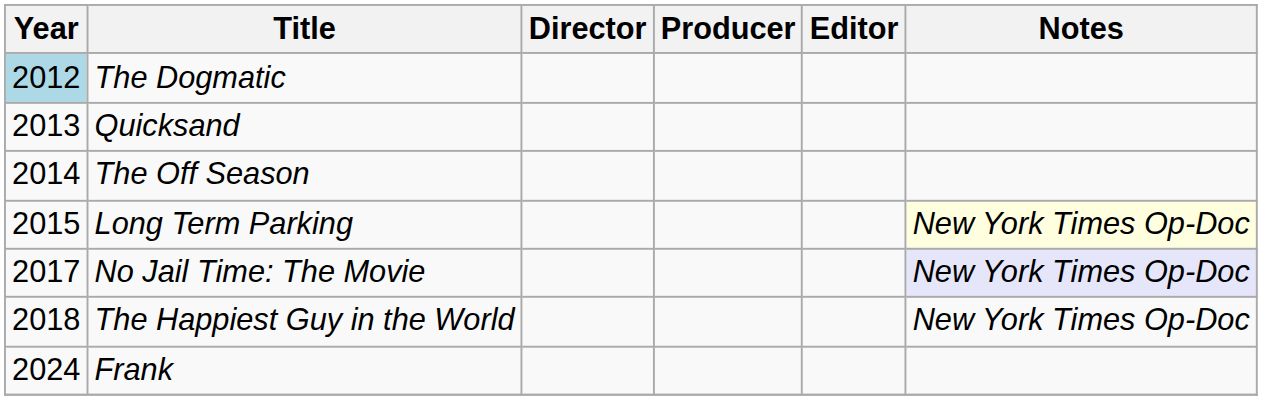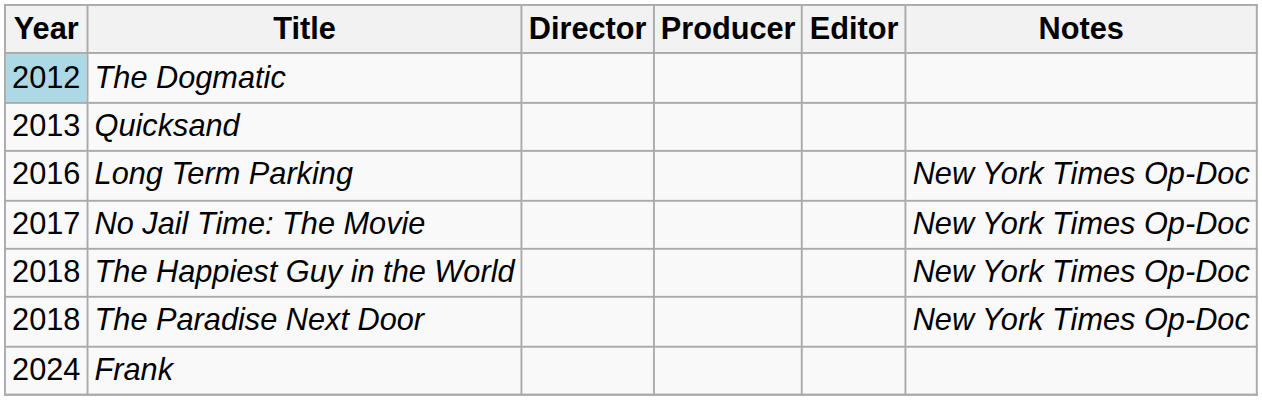- row: 2014 | The Off Season
Long Term Parking | Year: 2015 -> 2016
Long Term Parking | Notes: lightyellow background -> no background
No Jail Time: The Movie | Notes: lavender background -> no background
+ row: 2018 | The Paradise Next Door | New York Times Op-Doc
